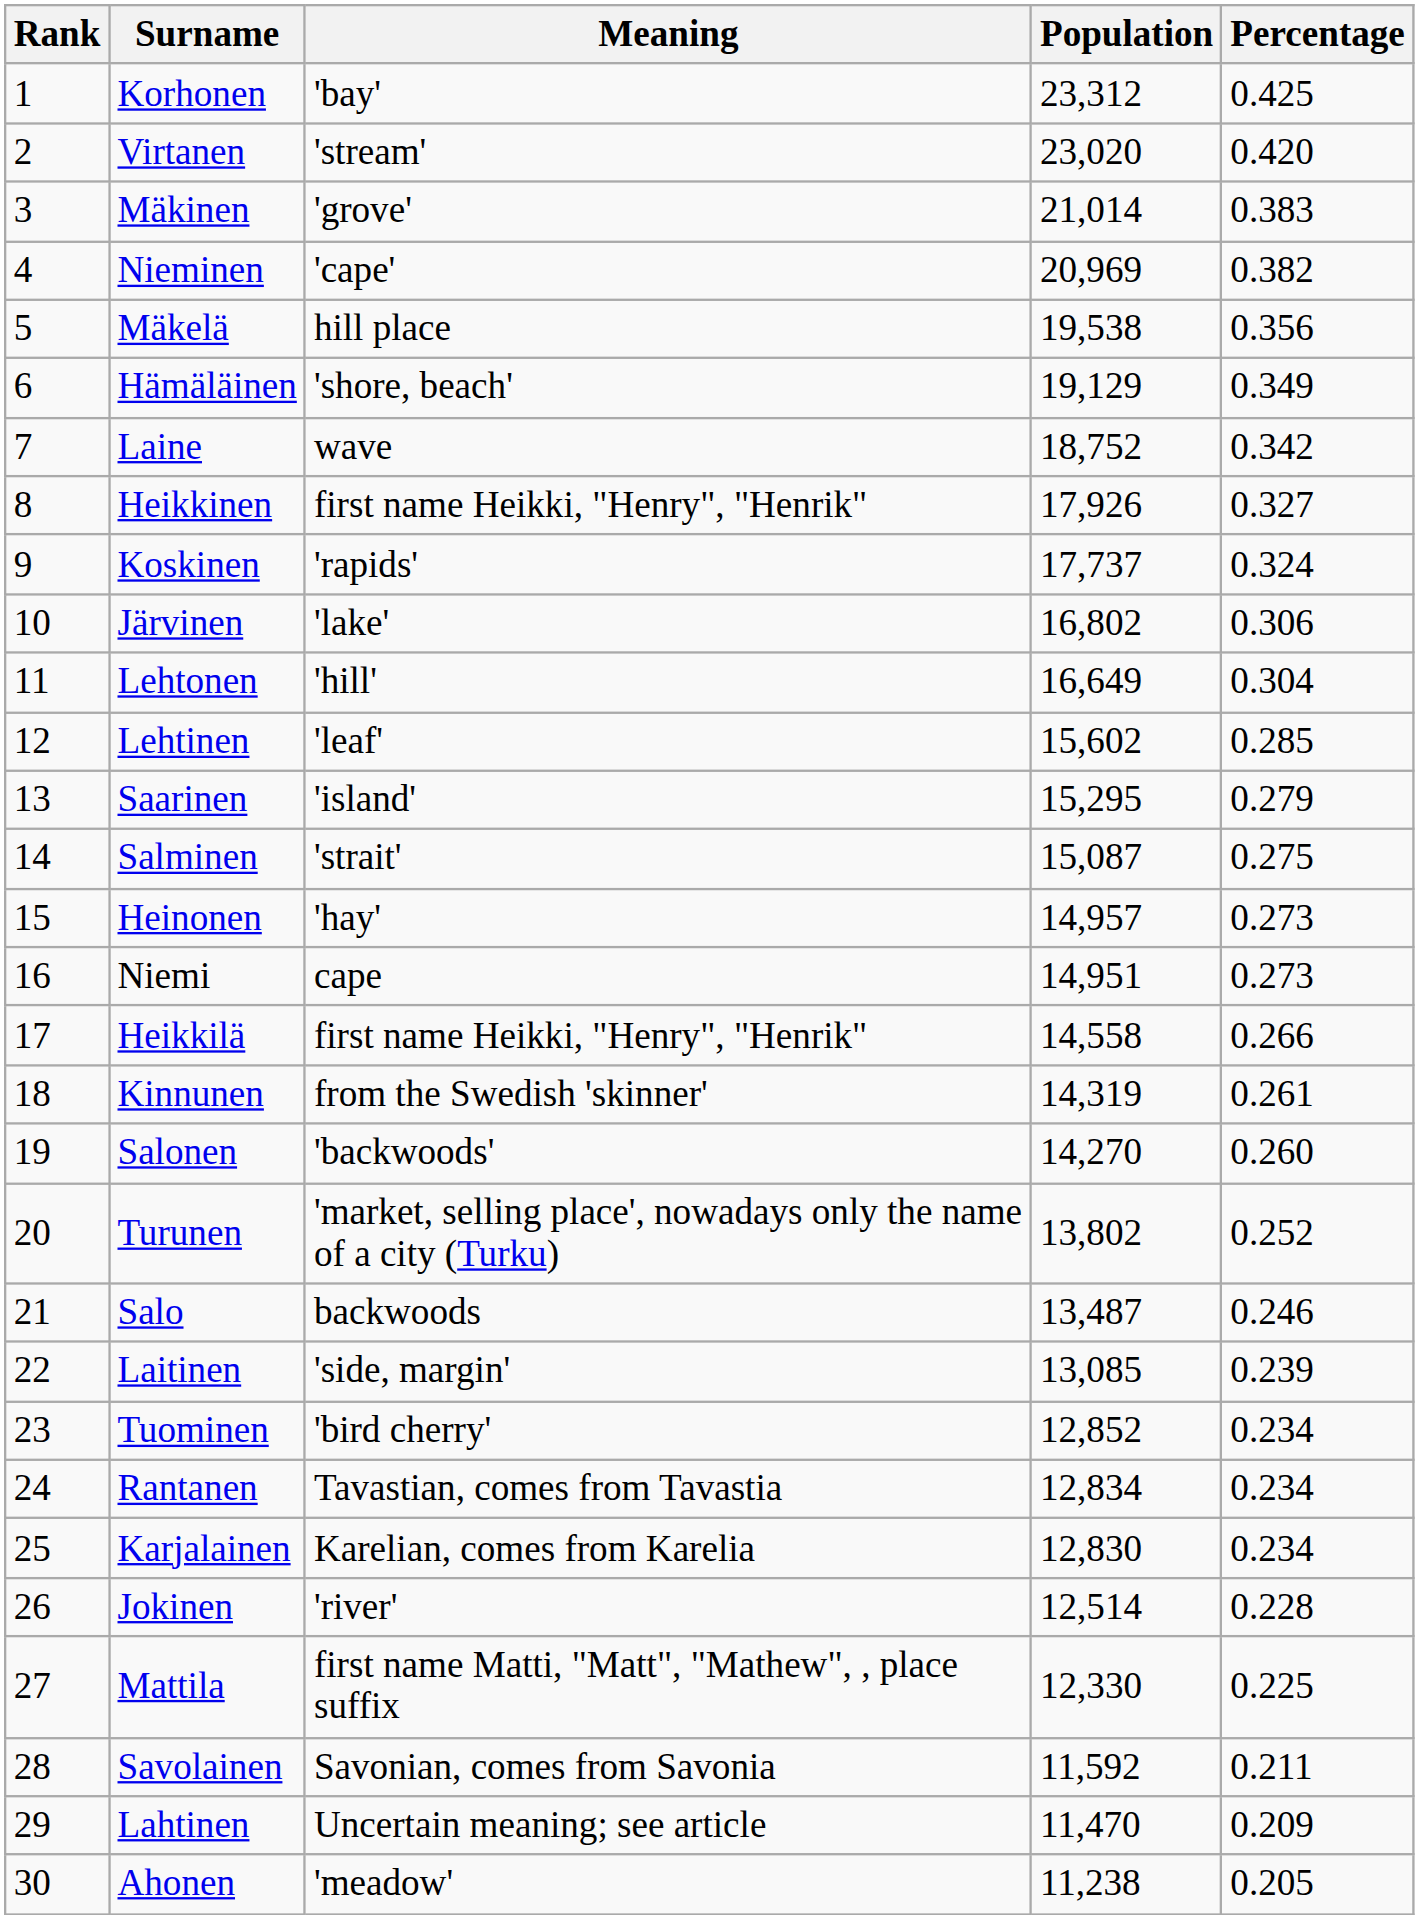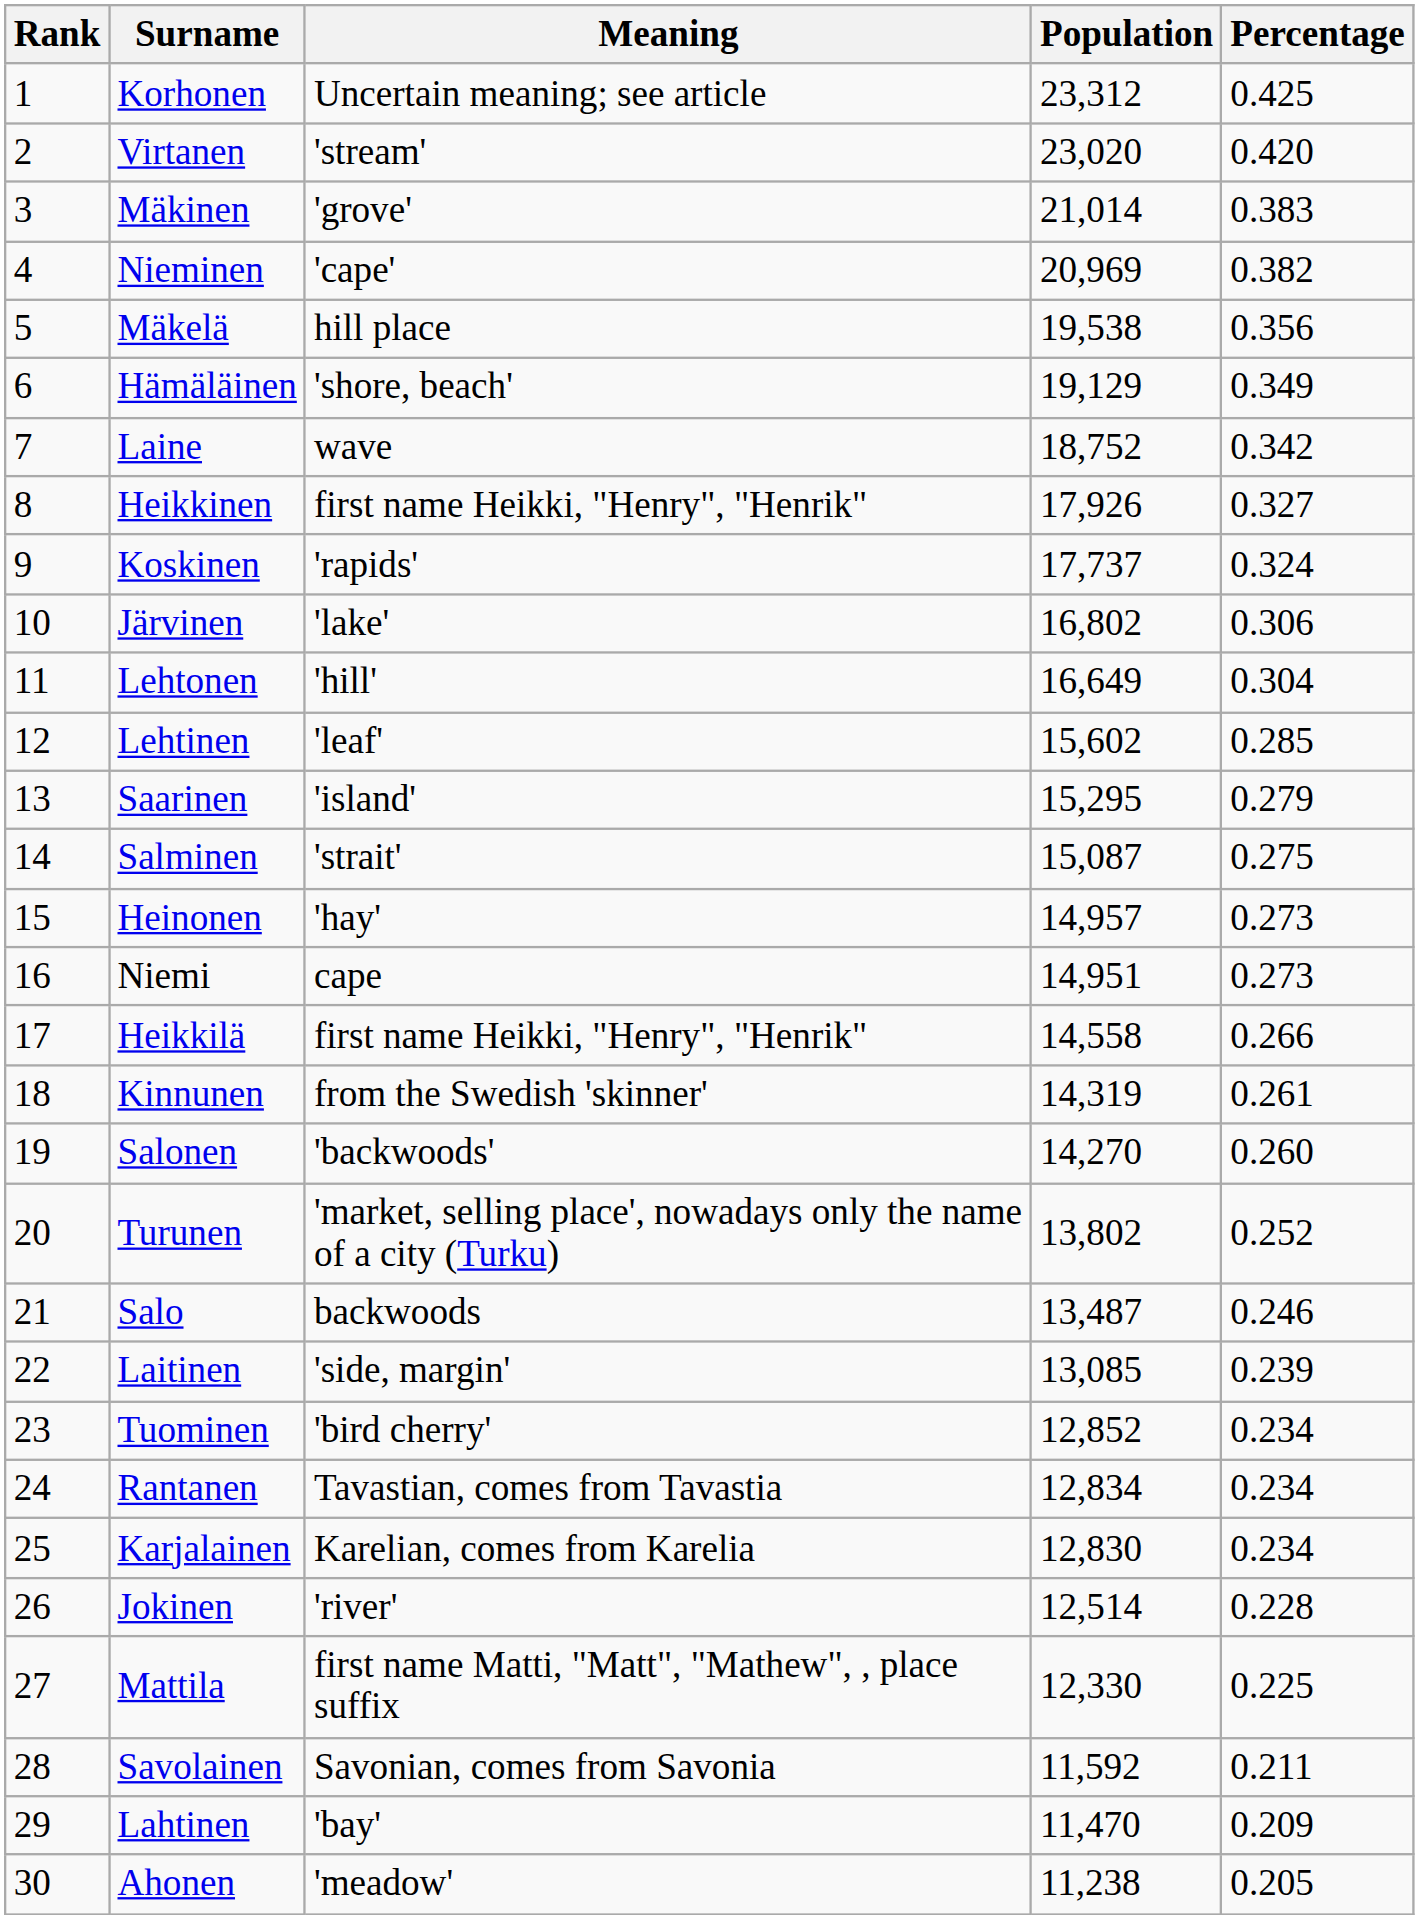Korhonen | Meaning: 'bay' -> Uncertain meaning; see article
Lahtinen | Meaning: Uncertain meaning; see article -> 'bay'
